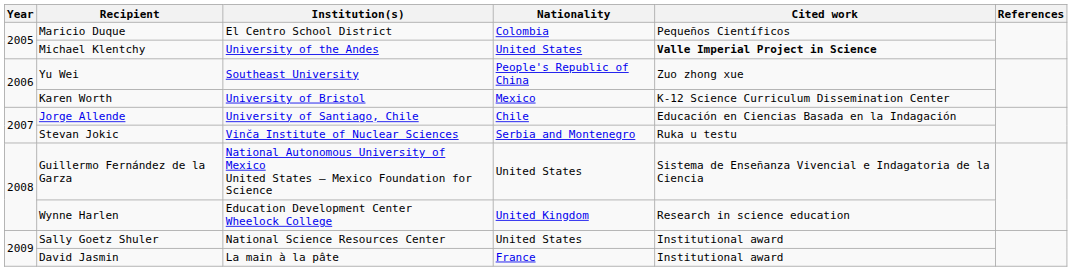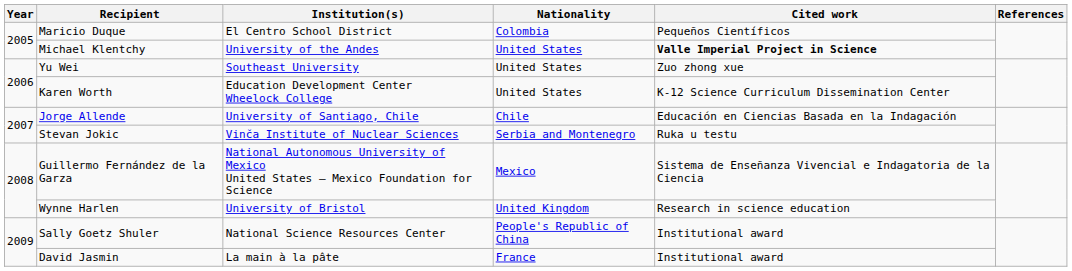Yu Wei | Nationality: People's Republic of China -> United States
Karen Worth | Institution(s): University of Bristol -> Education Development Center Wheelock College
Karen Worth | Nationality: Mexico -> United States
Guillermo Fernández de la Garza | Nationality: United States -> Mexico
Wynne Harlen | Institution(s): Education Development Center Wheelock College -> University of Bristol
Sally Goetz Shuler | Nationality: United States -> People's Republic of China
